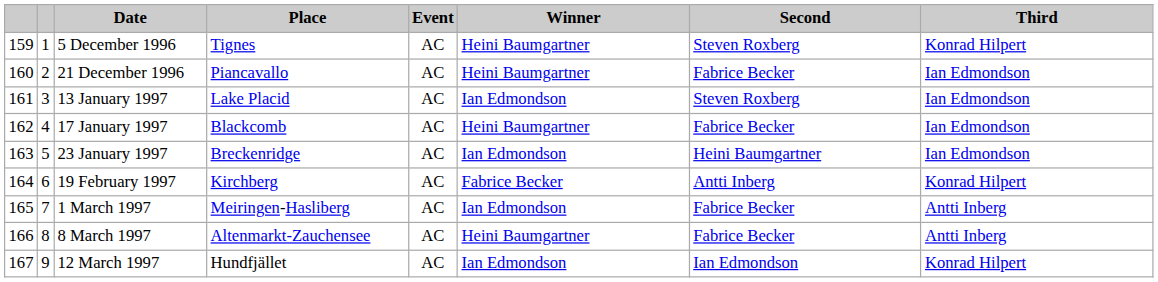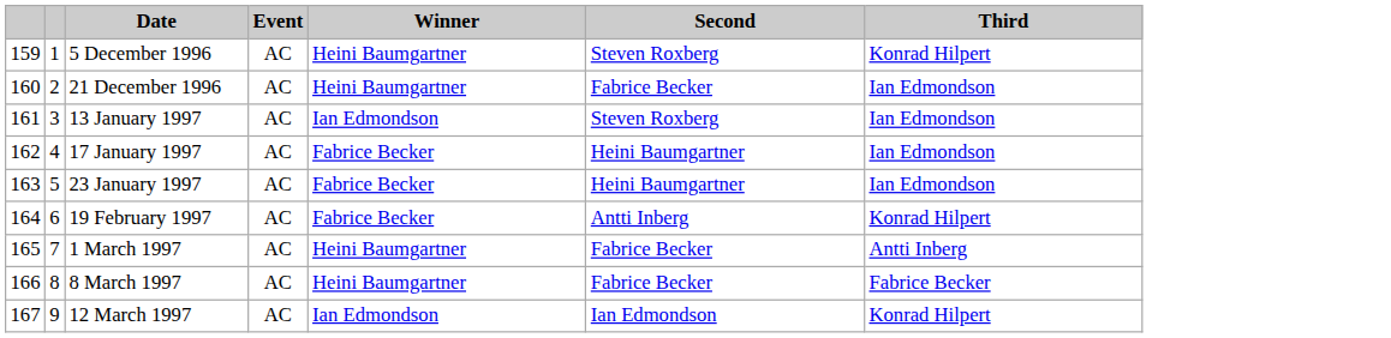- column: Place | Tignes | Piancavallo | Lake Placid | Blackcomb | Breckenridge | Kirchberg | Meiringen-Hasliberg | Altenmarkt-Zauchensee | Hundfjället
17 January 1997 | Winner: Heini Baumgartner -> Fabrice Becker
17 January 1997 | Second: Fabrice Becker -> Heini Baumgartner
23 January 1997 | Winner: Ian Edmondson -> Fabrice Becker
1 March 1997 | Winner: Ian Edmondson -> Heini Baumgartner
8 March 1997 | Third: Antti Inberg -> Fabrice Becker
